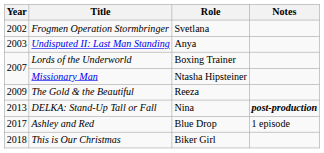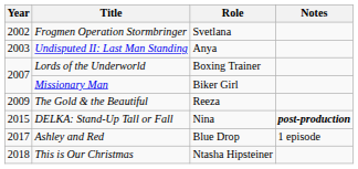Missionary Man | Role: Ntasha Hipsteiner -> Biker Girl
DELKA: Stand-Up Tall or Fall | Year: 2013 -> 2015
This is Our Christmas | Role: Biker Girl -> Ntasha Hipsteiner
